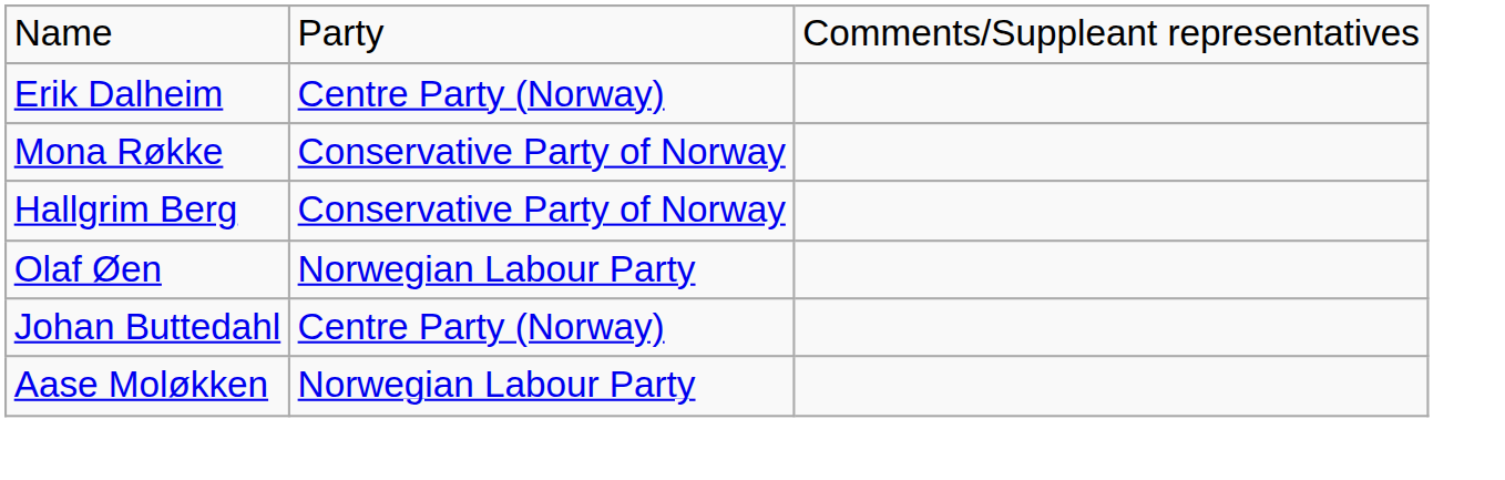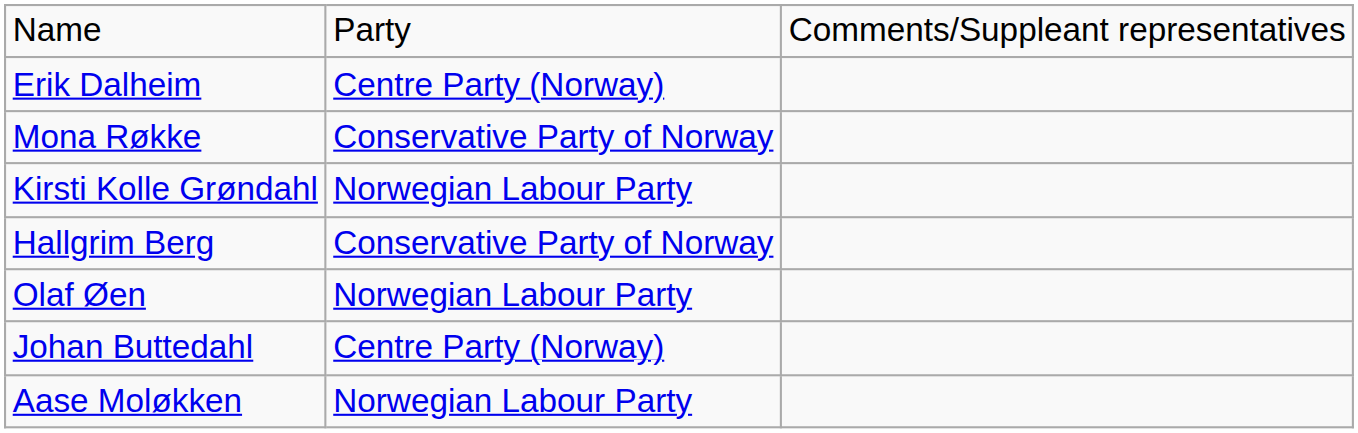+ row: Kirsti Kolle Grøndahl | Norwegian Labour Party
